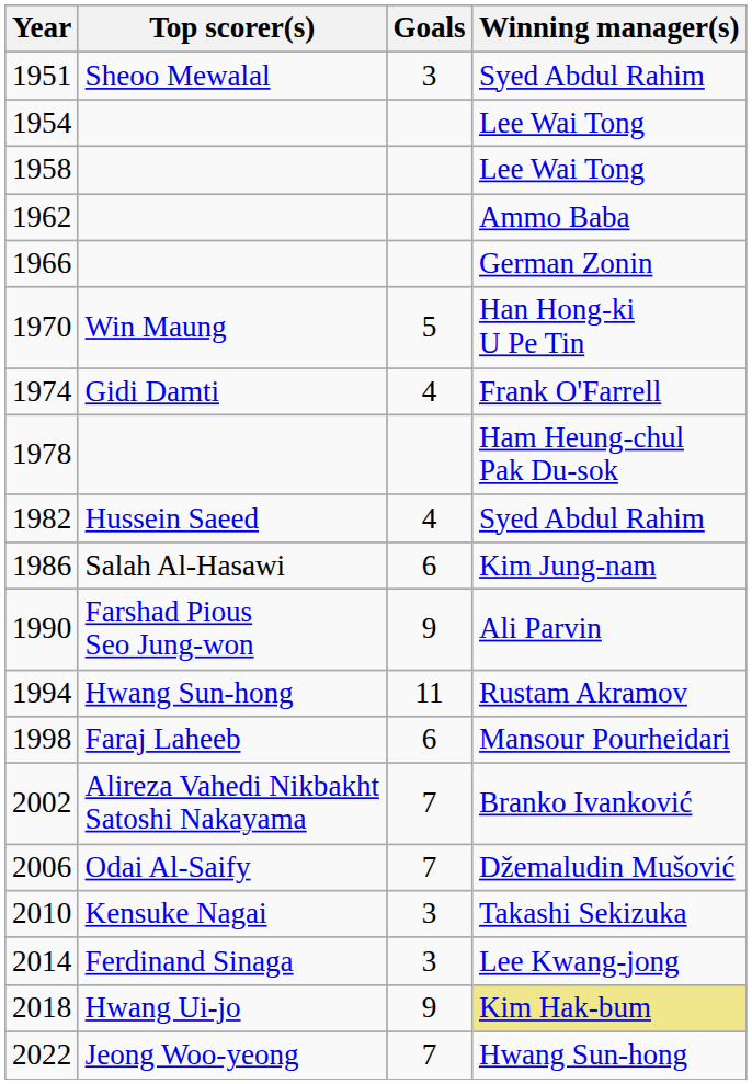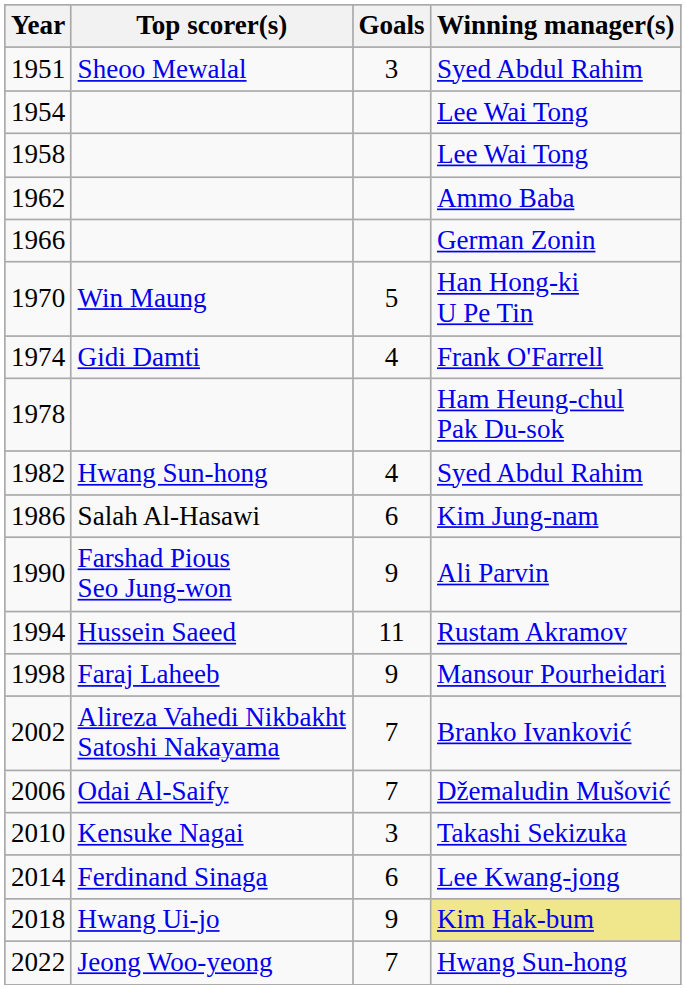1982 | Top scorer(s): Hussein Saeed -> Hwang Sun-hong
1994 | Top scorer(s): Hwang Sun-hong -> Hussein Saeed
1998 | Goals: 6 -> 9
2014 | Goals: 3 -> 6
